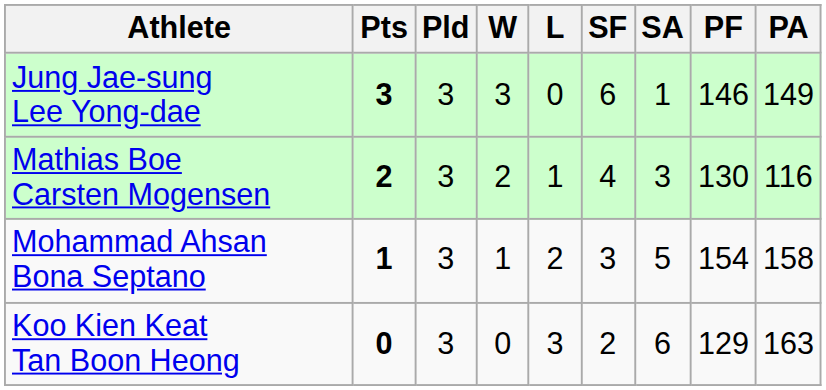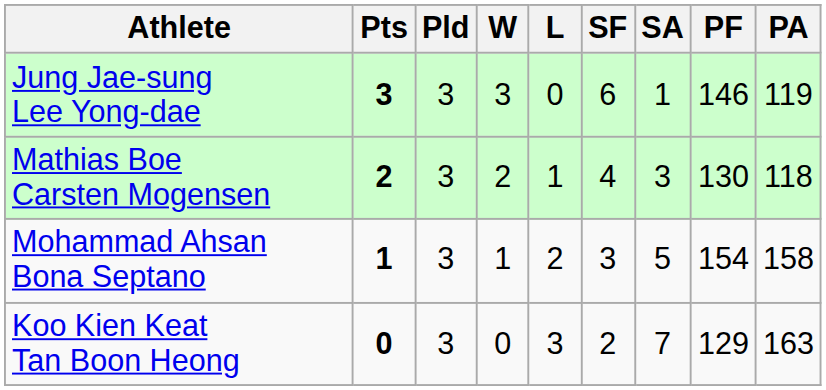Jung Jae-sung Lee Yong-dae | PA: 149 -> 119
Mathias Boe Carsten Mogensen | PA: 116 -> 118
Koo Kien Keat Tan Boon Heong | SA: 6 -> 7
